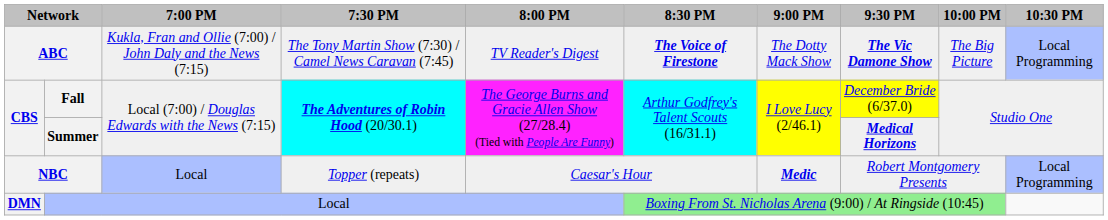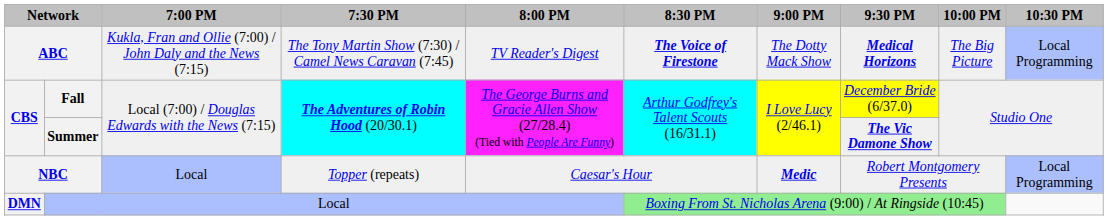ABC | 9:30 PM: The Vic Damone Show -> Medical Horizons
Summer | 9:30 PM: Medical Horizons -> The Vic Damone Show
